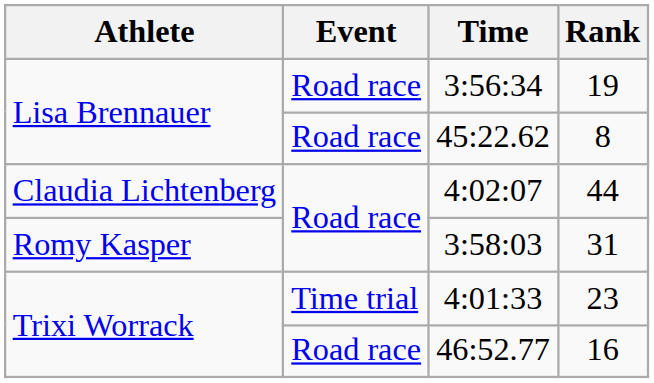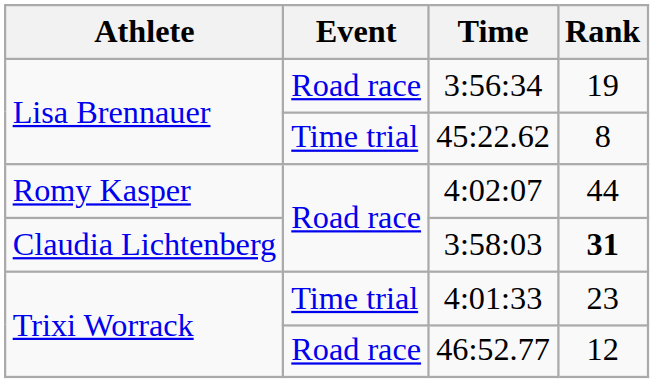45:22.62 | Event: Road race -> Time trial
4:02:07 | Athlete: Claudia Lichtenberg -> Romy Kasper
3:58:03 | Athlete: Romy Kasper -> Claudia Lichtenberg
3:58:03 | Rank: normal -> bold
46:52.77 | Rank: 16 -> 12
